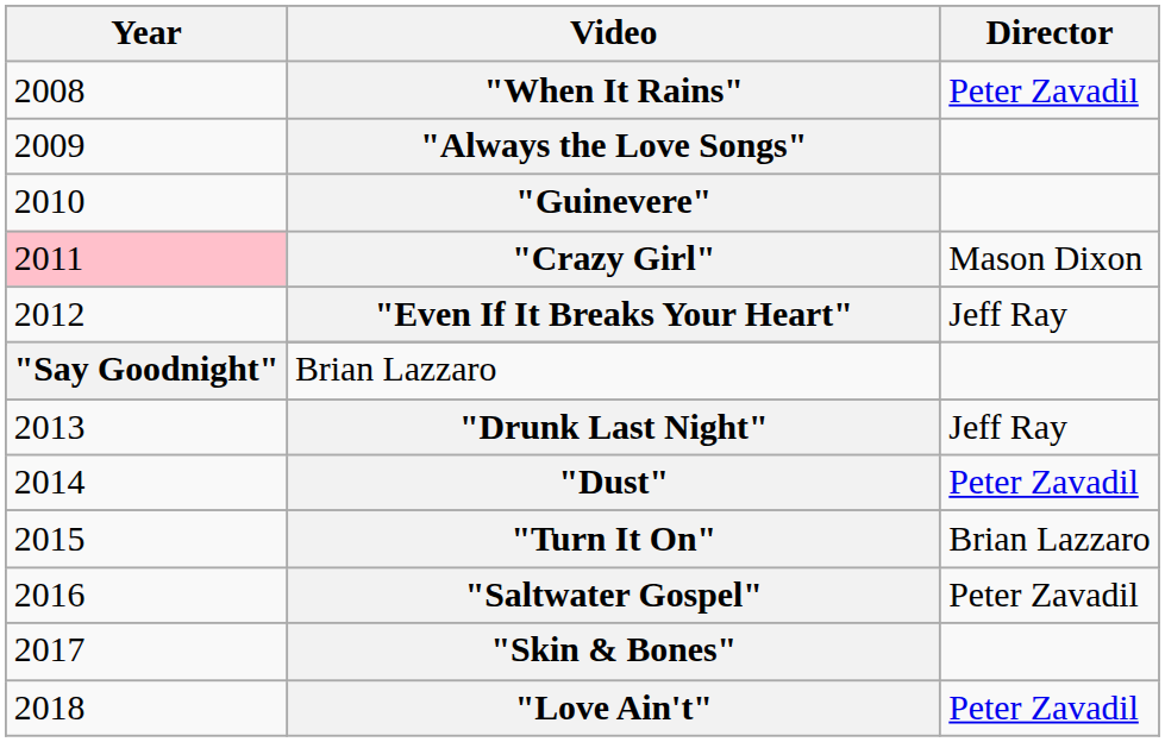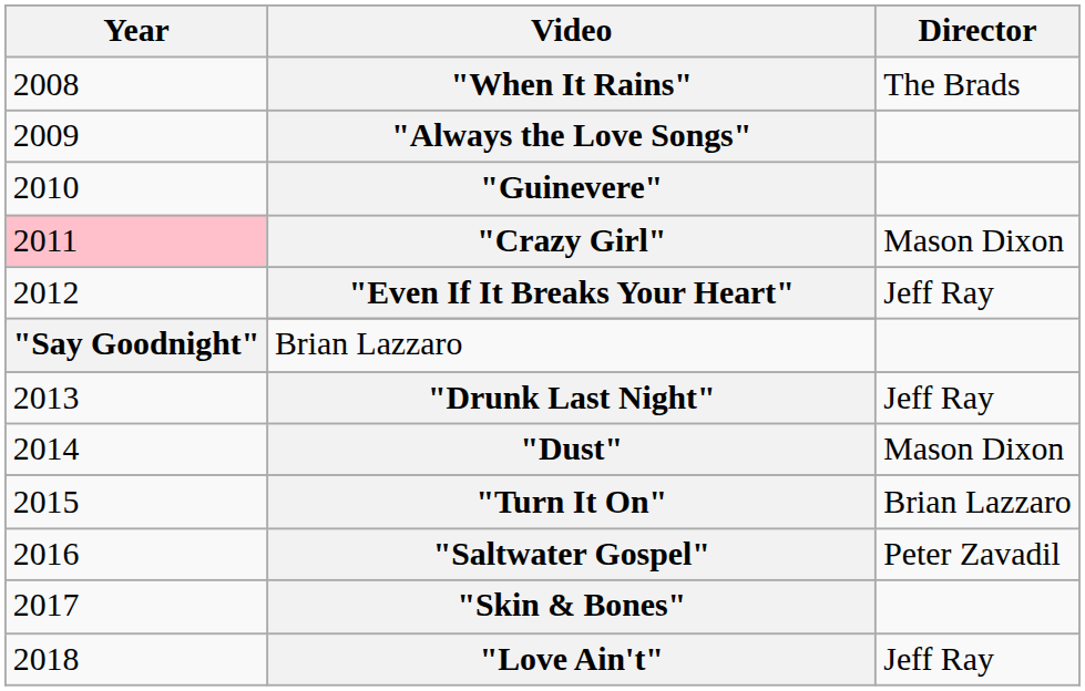"When It Rains" | Director: Peter Zavadil -> The Brads
"Dust" | Director: Peter Zavadil -> Mason Dixon
"Love Ain't" | Director: Peter Zavadil -> Jeff Ray
